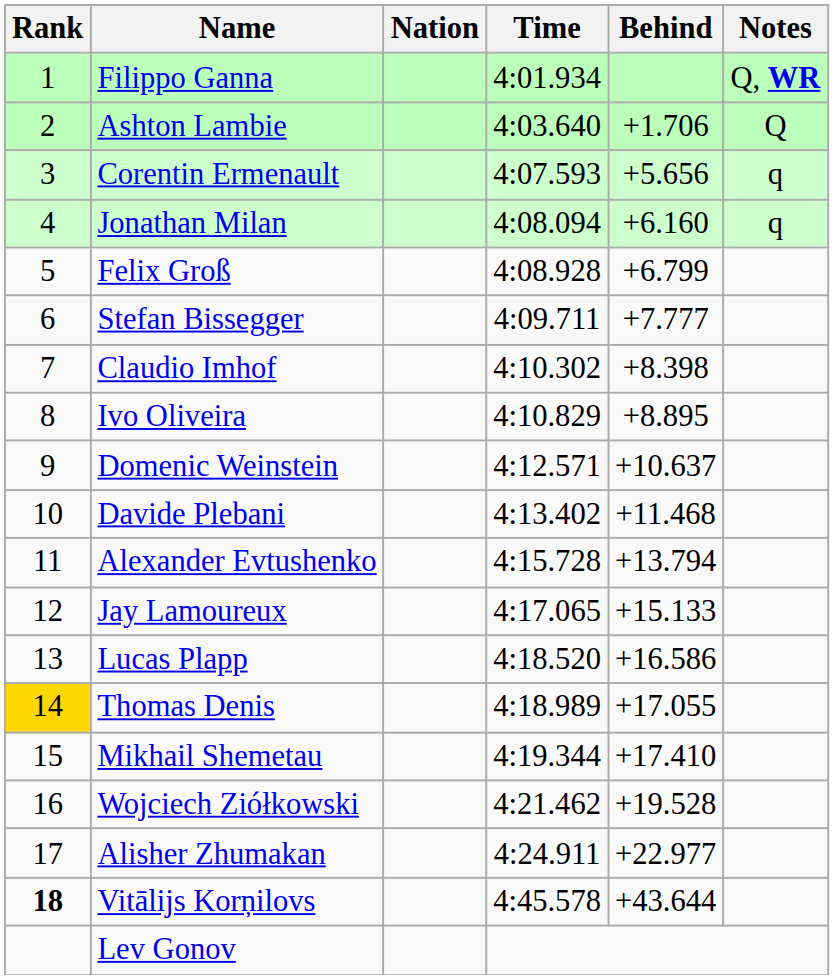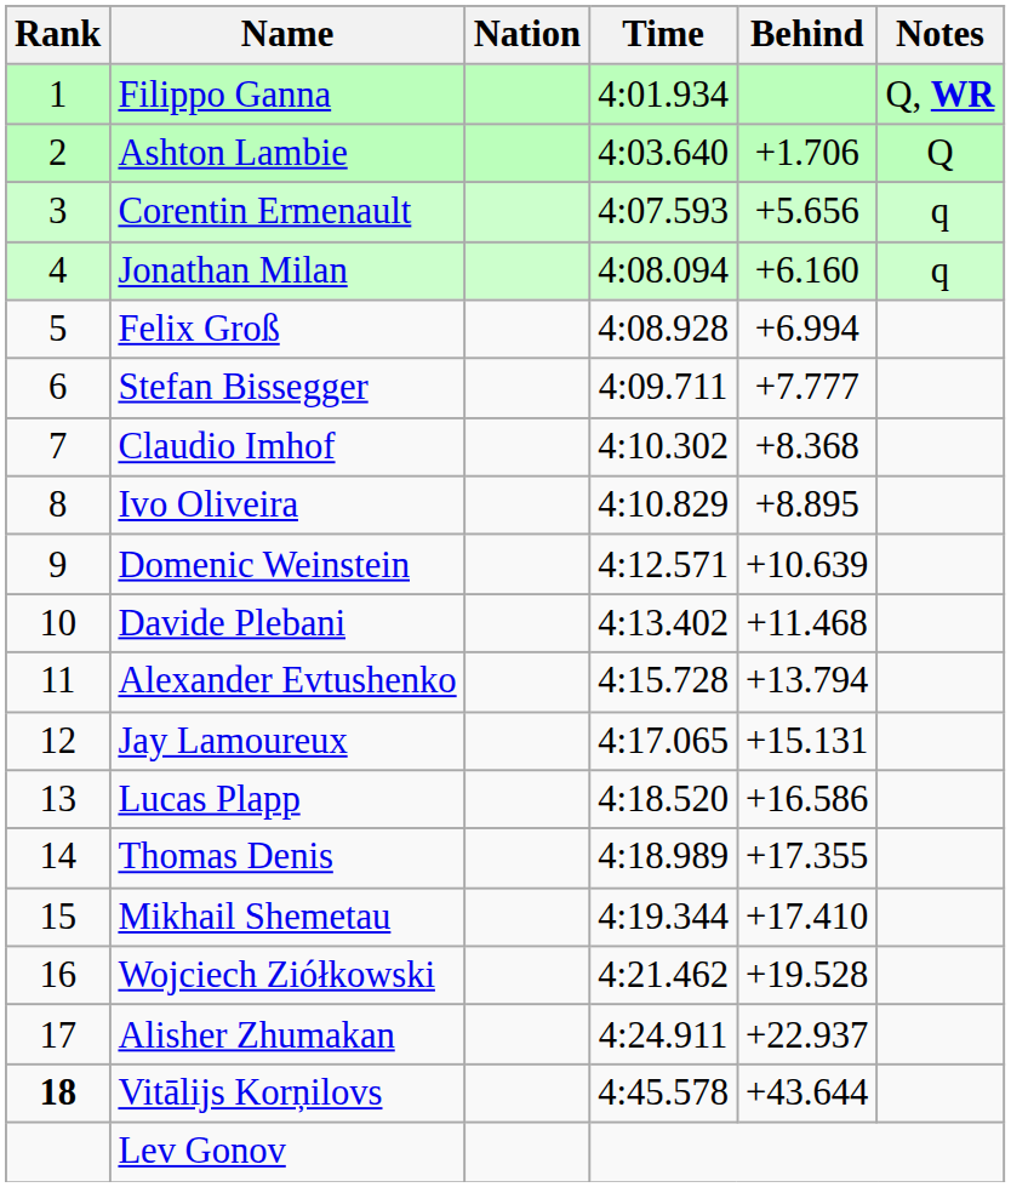Felix Groß | Behind: +6.799 -> +6.994
Claudio Imhof | Behind: +8.398 -> +8.368
Domenic Weinstein | Behind: +10.637 -> +10.639
Jay Lamoureux | Behind: +15.133 -> +15.131
Thomas Denis | Rank: gold background -> no background
Thomas Denis | Behind: +17.055 -> +17.355
Alisher Zhumakan | Behind: +22.977 -> +22.937
